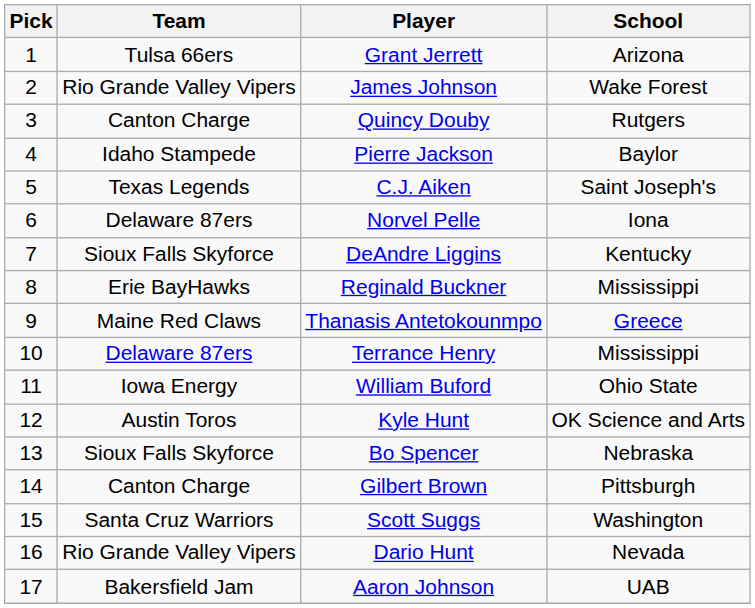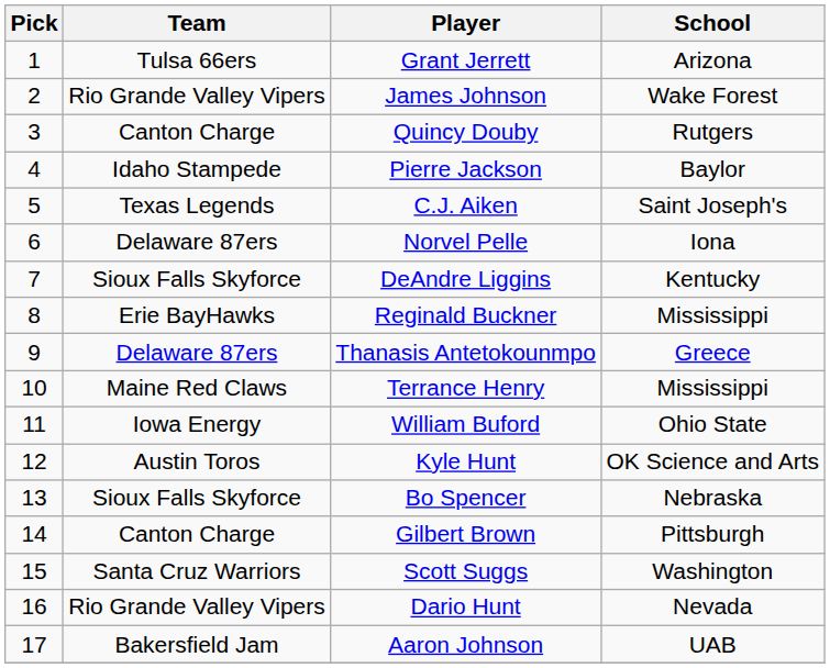Thanasis Antetokounmpo | Team: Maine Red Claws -> Delaware 87ers
Terrance Henry | Team: Delaware 87ers -> Maine Red Claws
